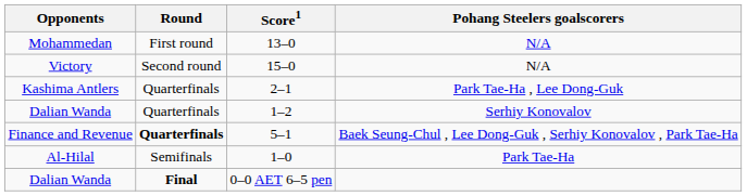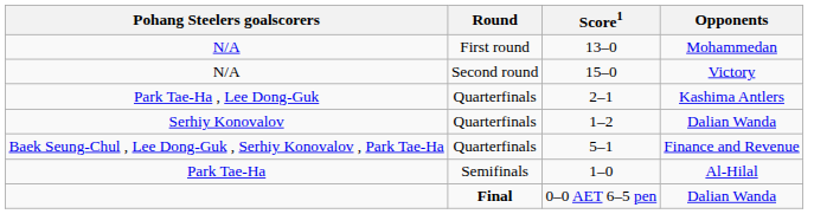columns swapped: Opponents <-> Pohang Steelers goalscorers
5–1 | Round: bold -> normal
